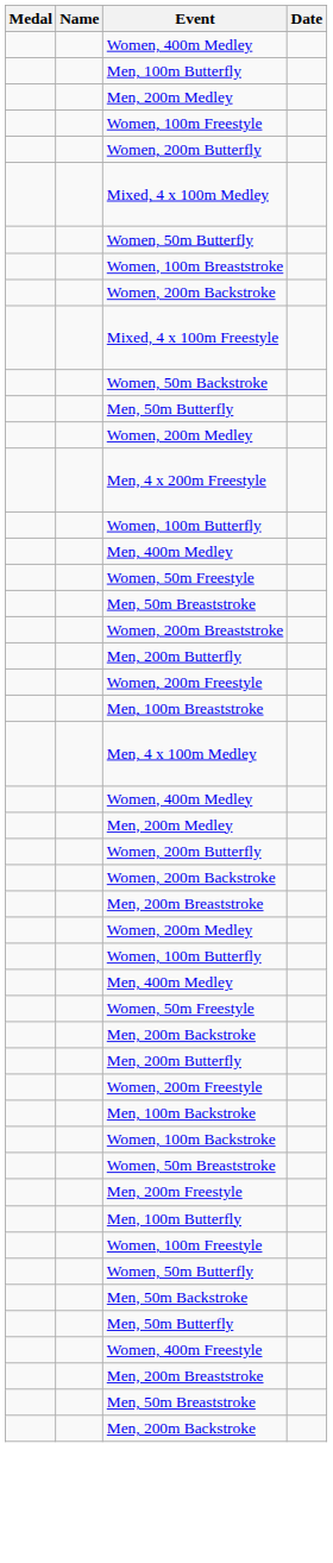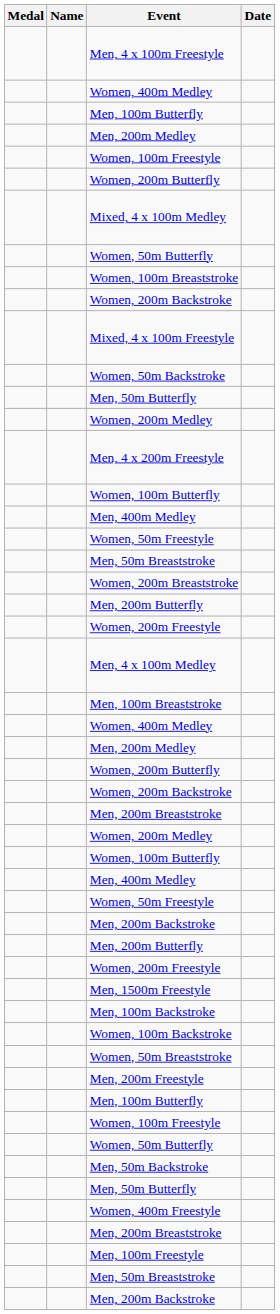+ row: Men, 4 x 100m Freestyle
rows swapped: Men, 4 x 100m Medley <-> Men, 100m Breaststroke
+ row: Men, 1500m Freestyle
+ row: Men, 100m Freestyle
